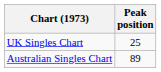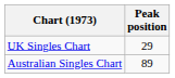UK Singles Chart | Peak position: 25 -> 29
